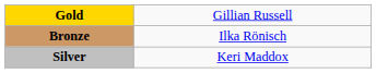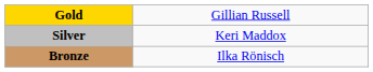rows swapped: Silver <-> Bronze
